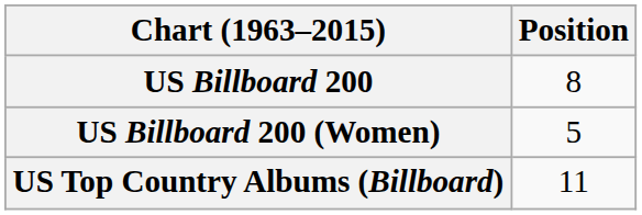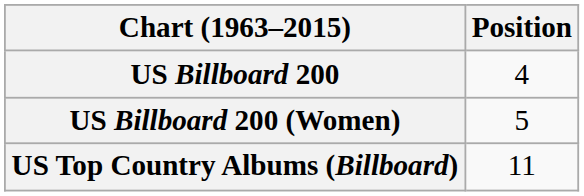US Billboard 200 | Position: 8 -> 4
